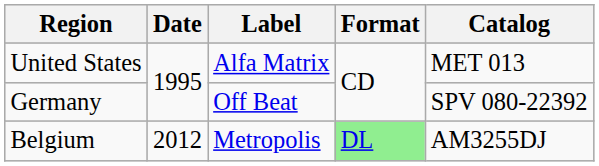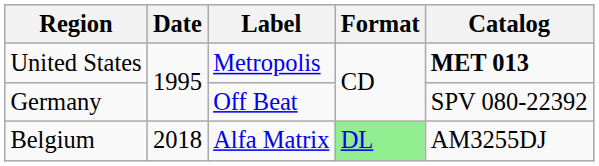United States | Label: Alfa Matrix -> Metropolis
United States | Catalog: normal -> bold
Belgium | Date: 2012 -> 2018
Belgium | Label: Metropolis -> Alfa Matrix
